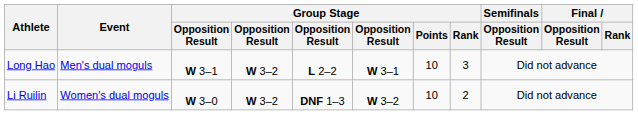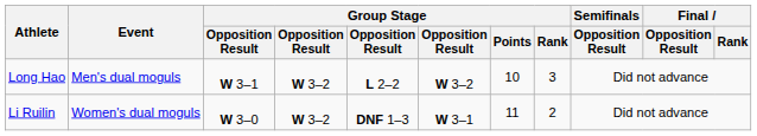Long Hao | column 6: W 3–1 -> W 3–2
Li Ruilin | column 6: W 3–2 -> W 3–1
Li Ruilin | Group Stage / Points: 10 -> 11
